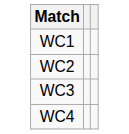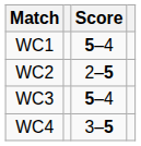+ column: Score | 5–4 | 2–5 | 5–4 | 3–5
